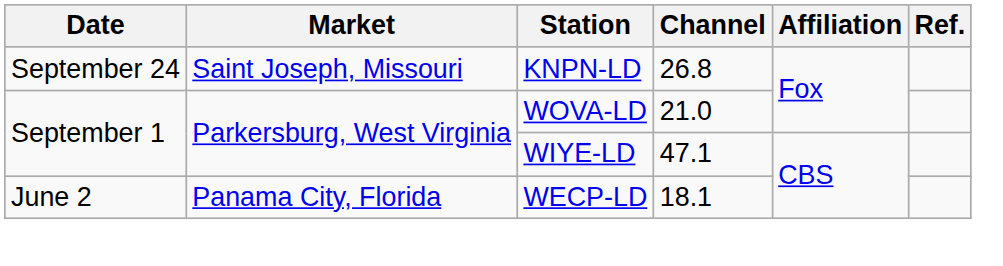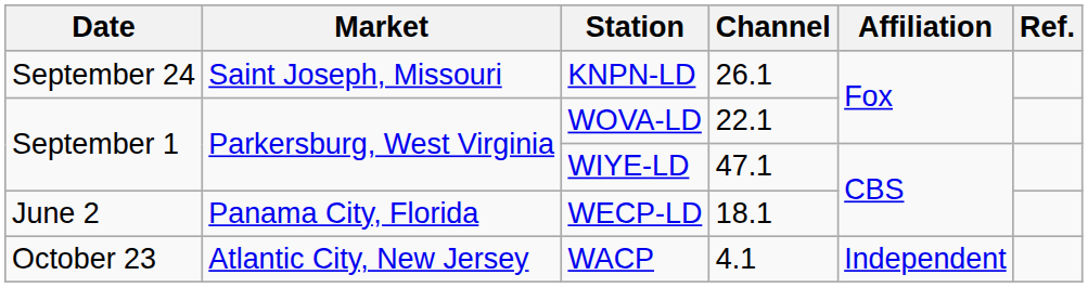KNPN-LD | Channel: 26.8 -> 26.1
WOVA-LD | Channel: 21.0 -> 22.1
+ row: October 23 | Atlantic City, New Jersey | WACP | 4.1 | Independent
